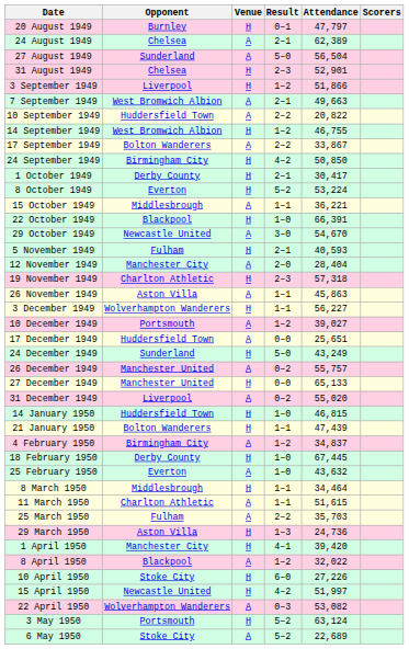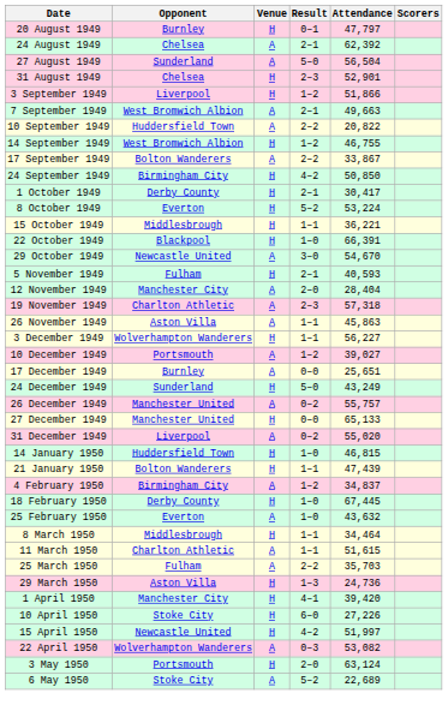24 August 1949 | Attendance: 62,389 -> 62,392
15 October 1949 | Venue: A -> H
19 November 1949 | Venue: H -> A
17 December 1949 | Opponent: Huddersfield Town -> Burnley
- row: 8 April 1950 | Blackpool | A | 1–2 | 32,022
3 May 1950 | Result: 5–2 -> 2–0
